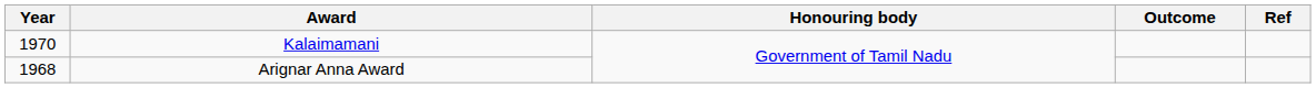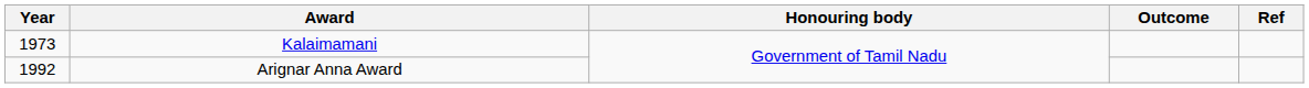Kalaimamani | Year: 1970 -> 1973
Arignar Anna Award | Year: 1968 -> 1992
